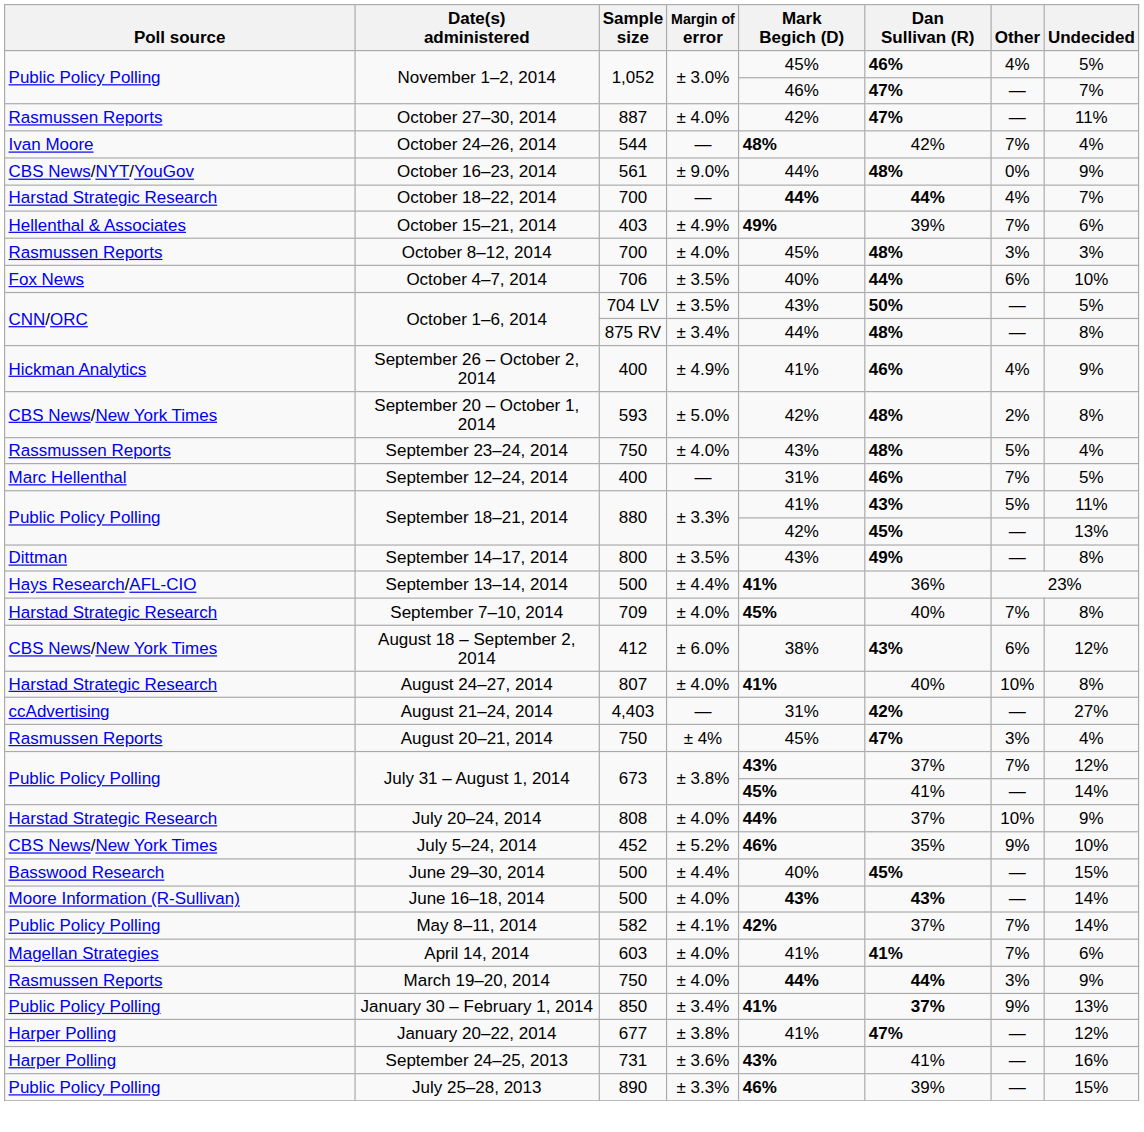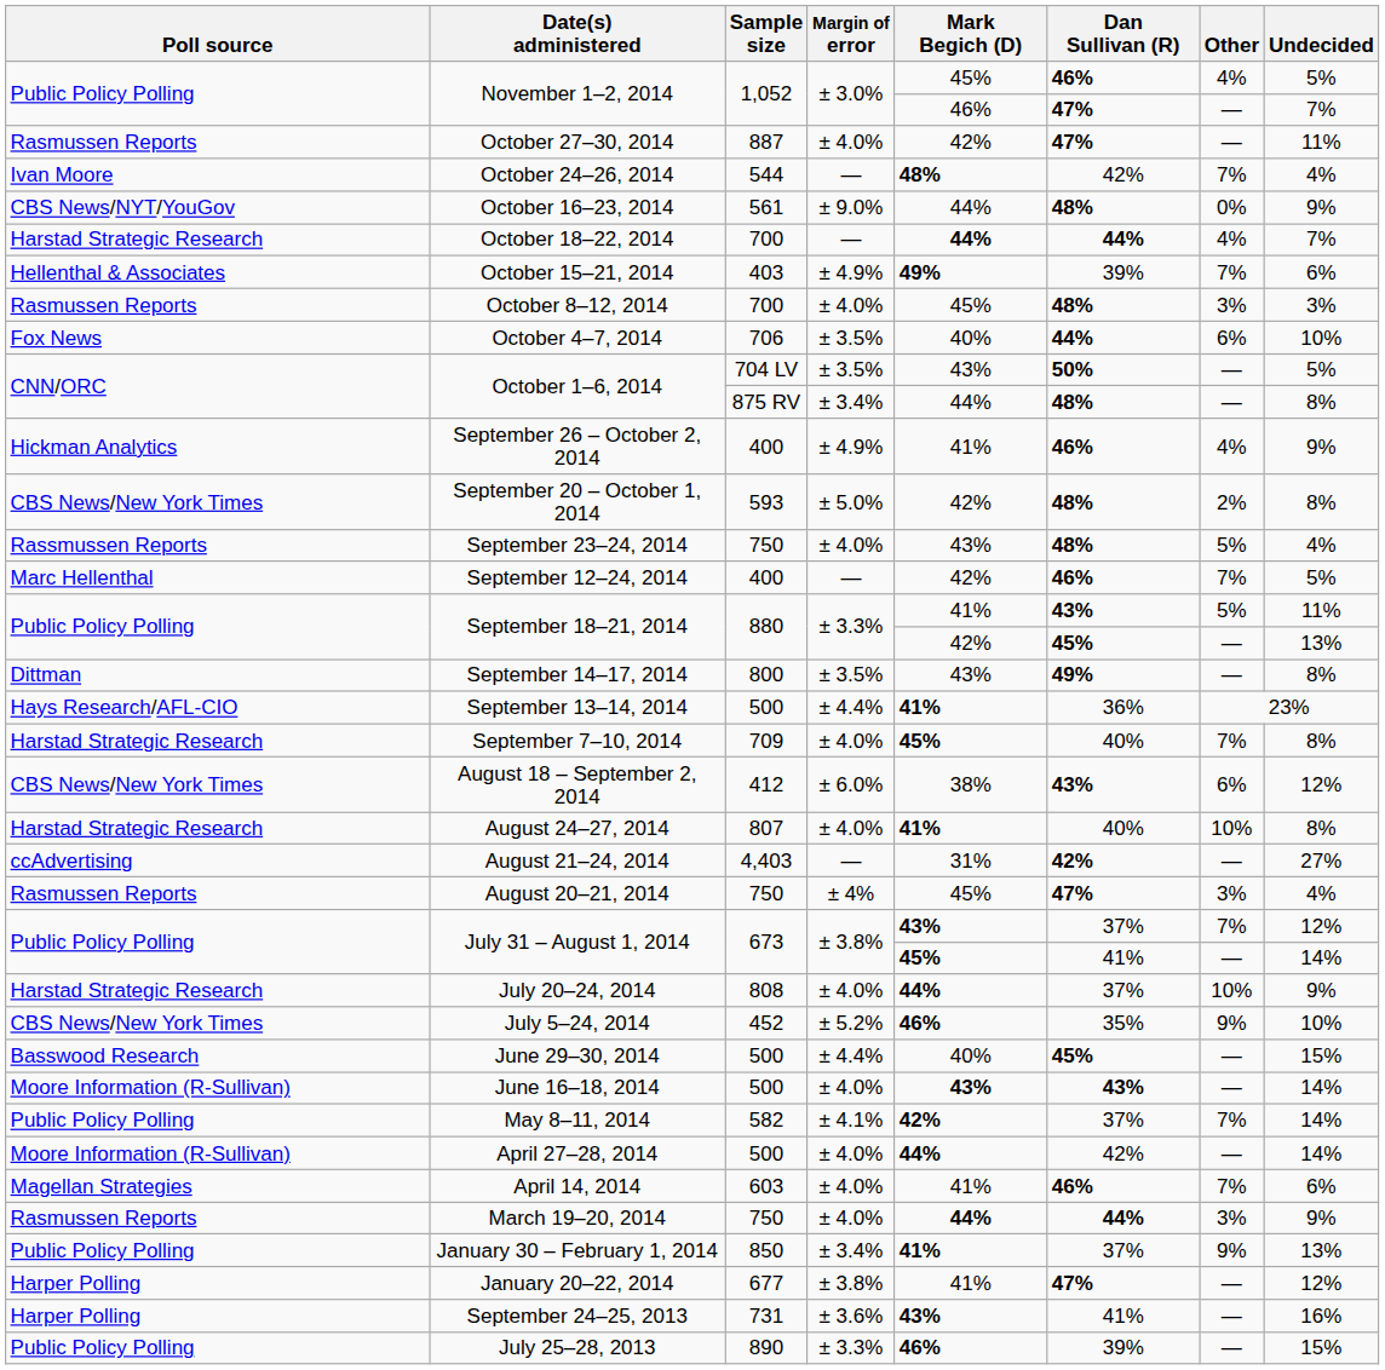September 12–24, 2014 | Mark Begich (D): 31% -> 42%
+ row: Moore Information (R-Sullivan) | April 27–28, 2014 | 500 | ± 4.0% | 44% | 42% | — | 14%
April 14, 2014 | Dan Sullivan (R): 41% -> 46%
January 30 – February 1, 2014 | Dan Sullivan (R): bold -> normal
